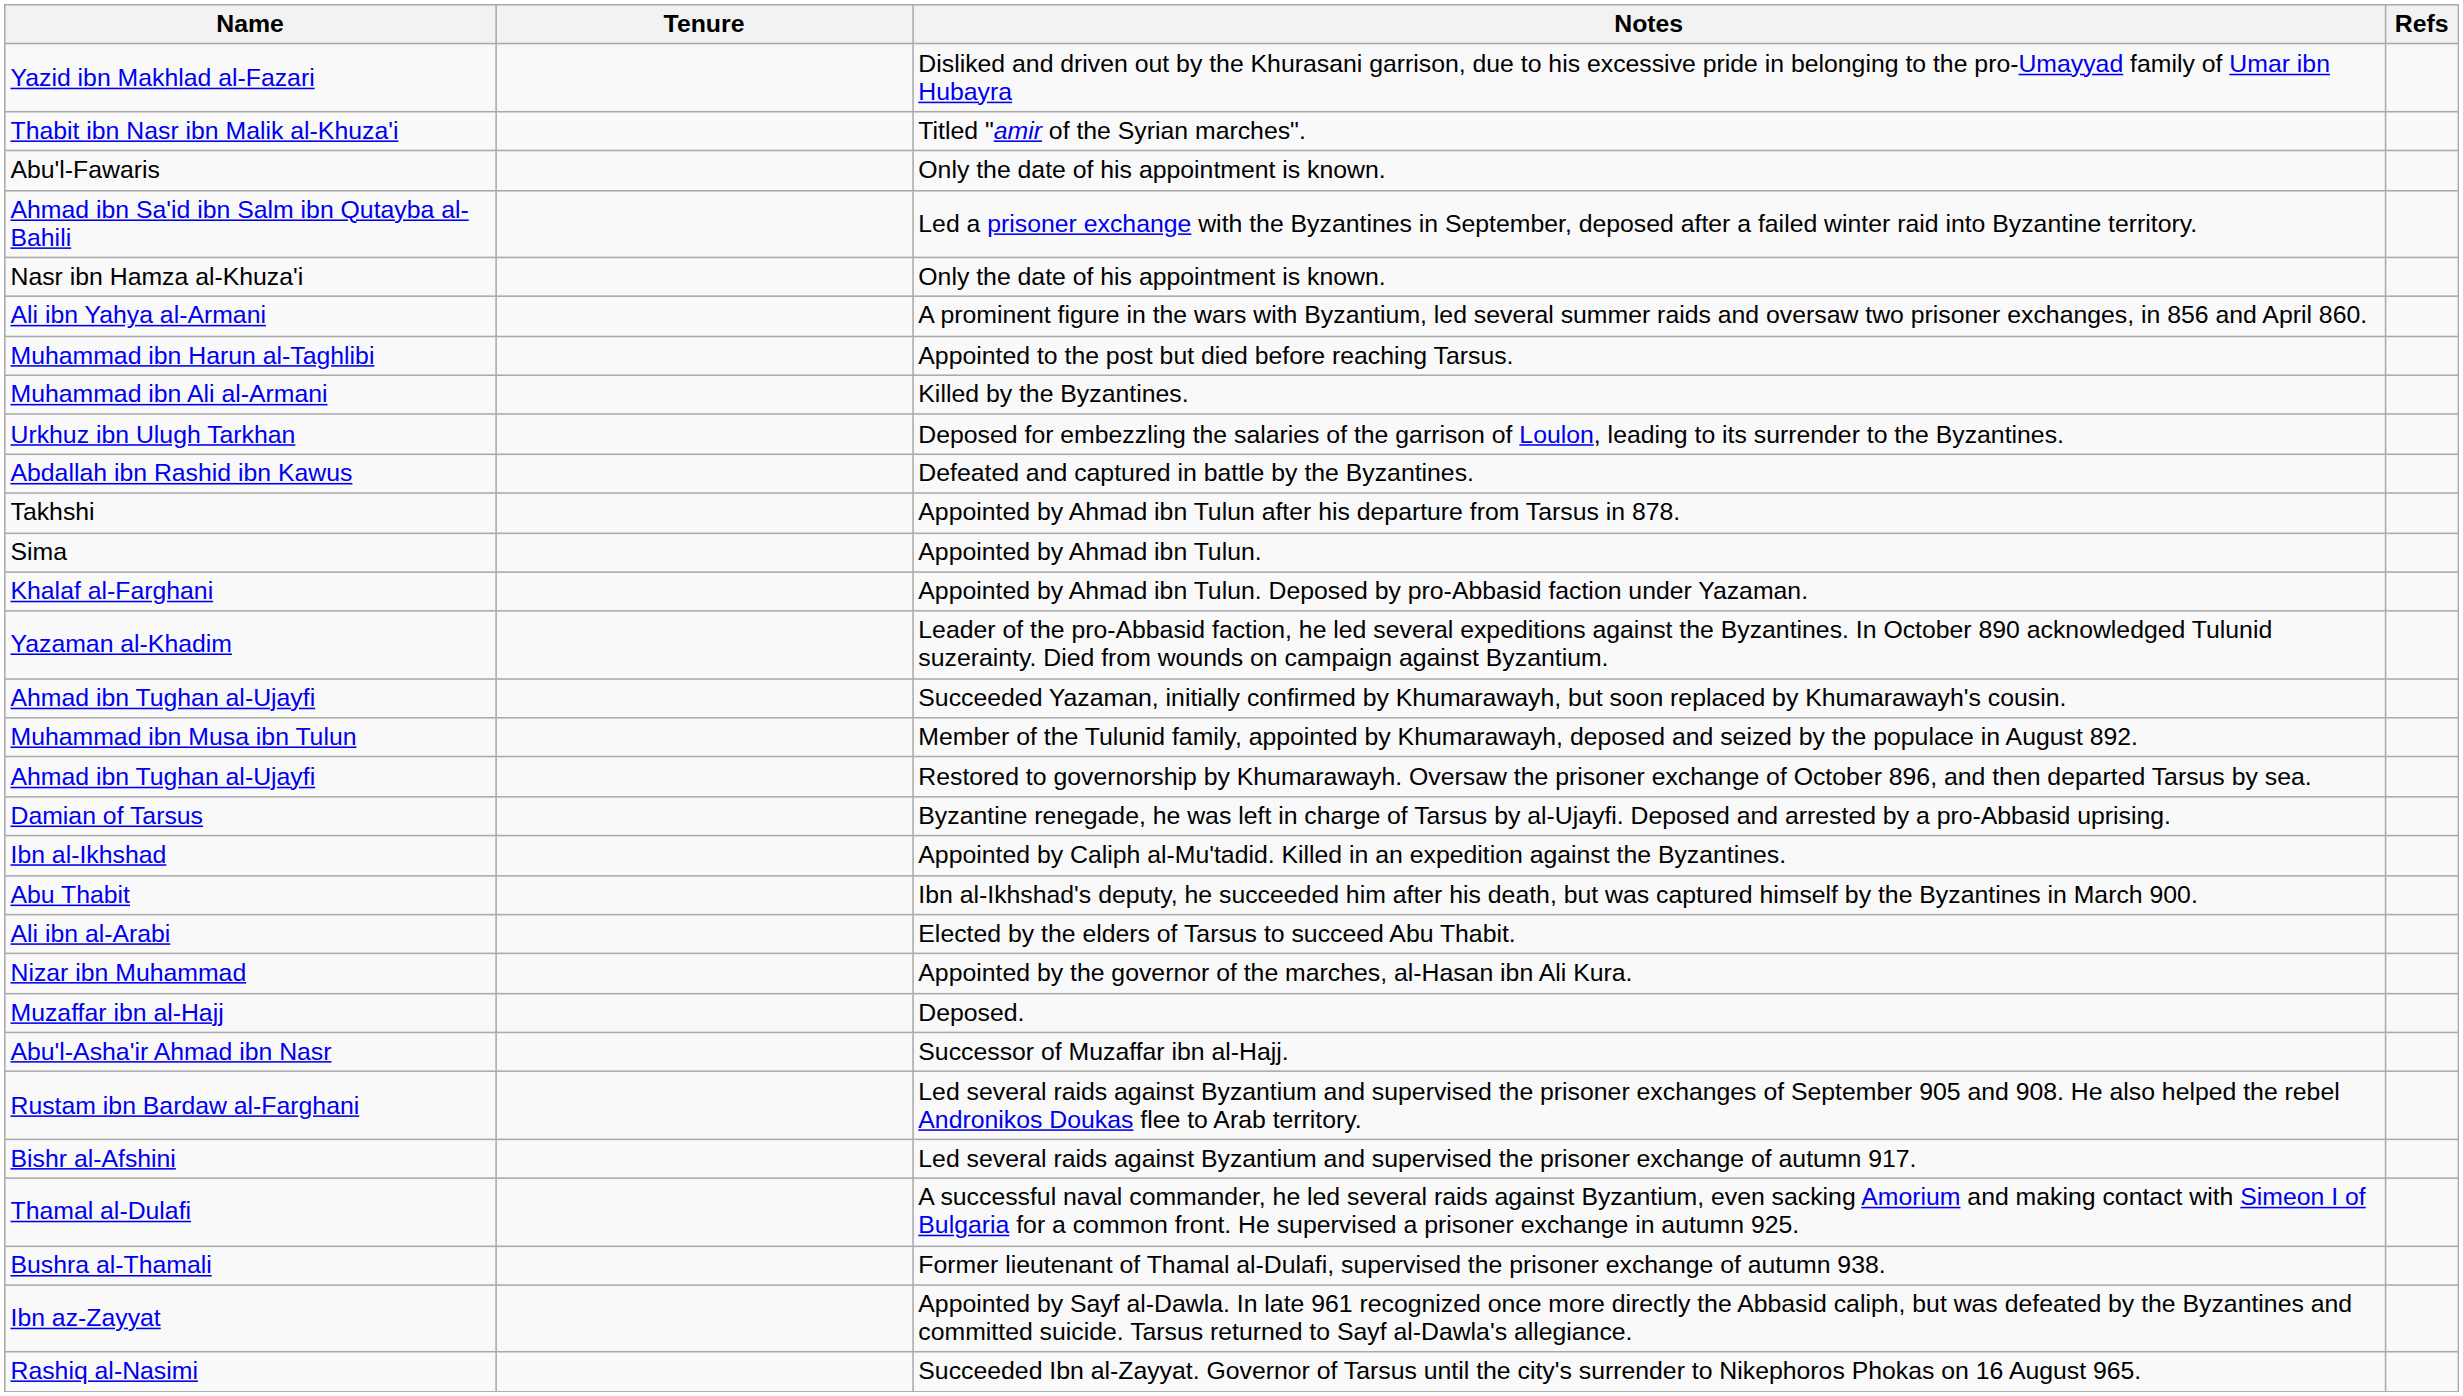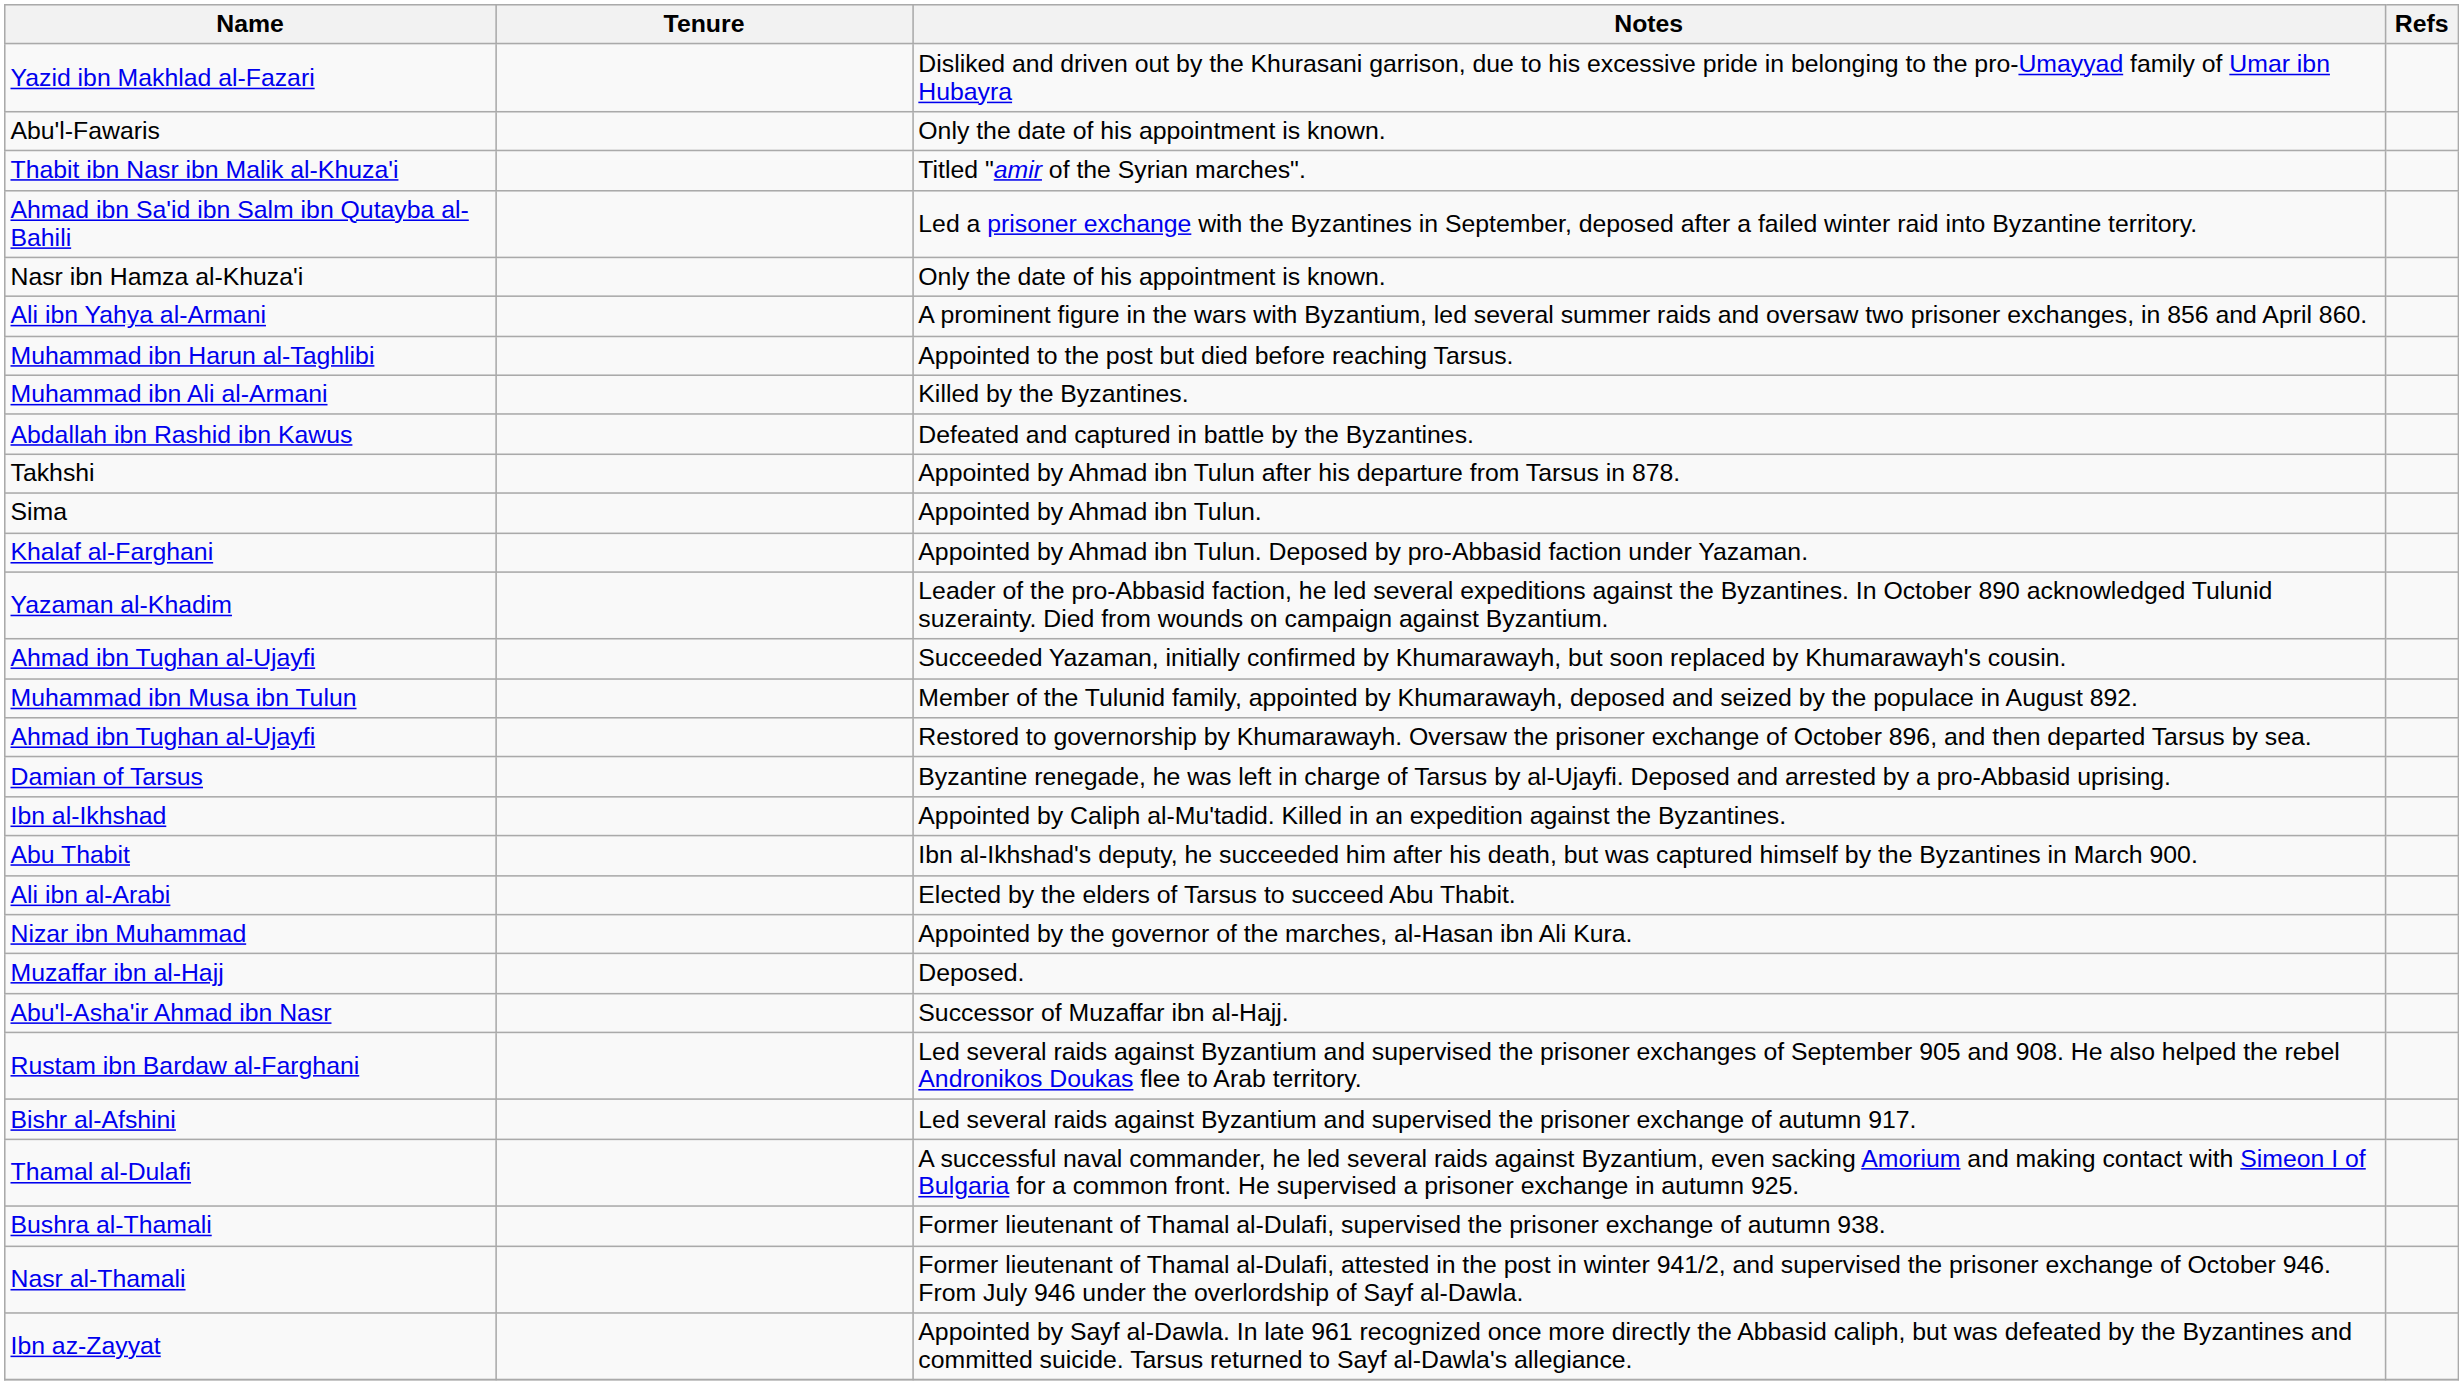rows swapped: Abu'l-Fawaris <-> Thabit ibn Nasr ibn Malik al-Khuza'i
- row: Urkhuz ibn Ulugh Tarkhan | Deposed for embezzling the salaries of the garrison of Loulon, leading to its surrender to the Byzantines.
+ row: Nasr al-Thamali | Former lieutenant of Thamal al-Dulafi, attested in the post in winter 941/2, and supervised the prisoner exchange of October 946. From July 946 under the overlordship of Sayf al-Dawla.
- row: Rashiq al-Nasimi | Succeeded Ibn al-Zayyat. Governor of Tarsus until the city's surrender to Nikephoros Phokas on 16 August 965.
